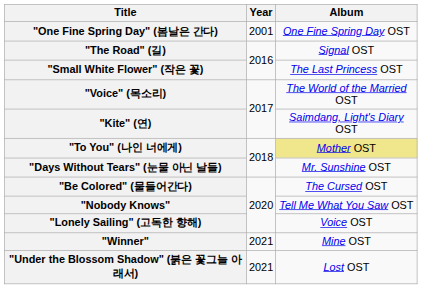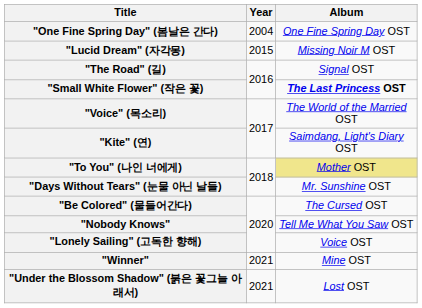"One Fine Spring Day" (봄날은 간다) | Year: 2001 -> 2004
+ row: "Lucid Dream" (자각몽) | 2015 | Missing Noir M OST
"Small White Flower" (작은 꽃) | Album: normal -> bold
